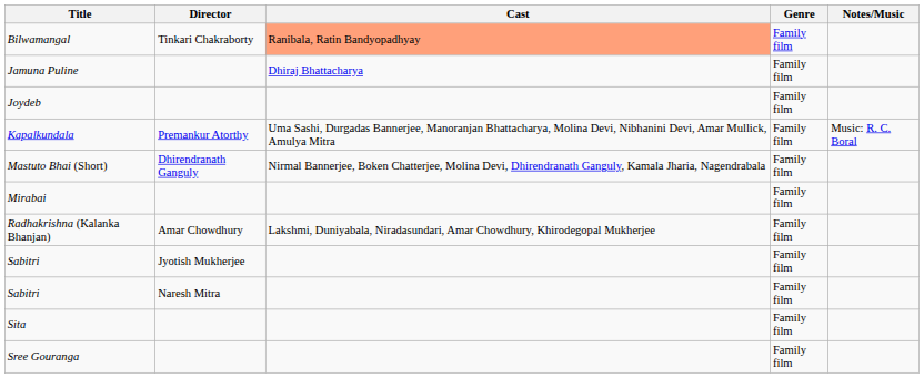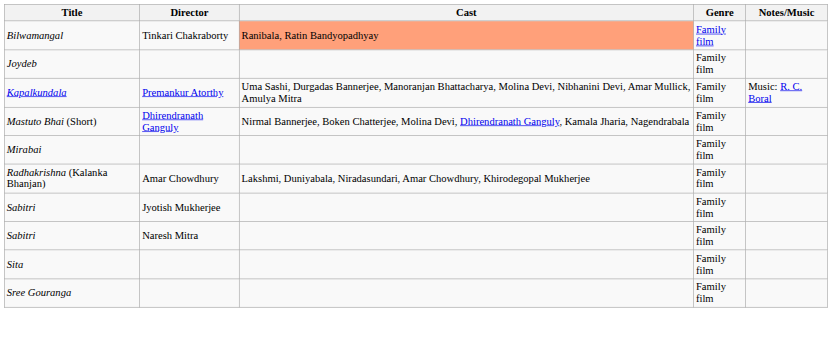- row: Jamuna Puline | Dhiraj Bhattacharya | Family film
